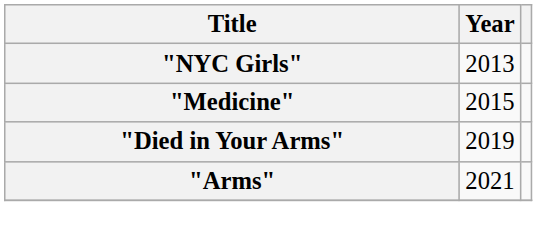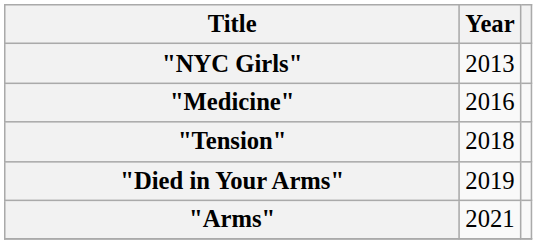"Medicine" | Year: 2015 -> 2016
+ row: "Tension" | 2018
